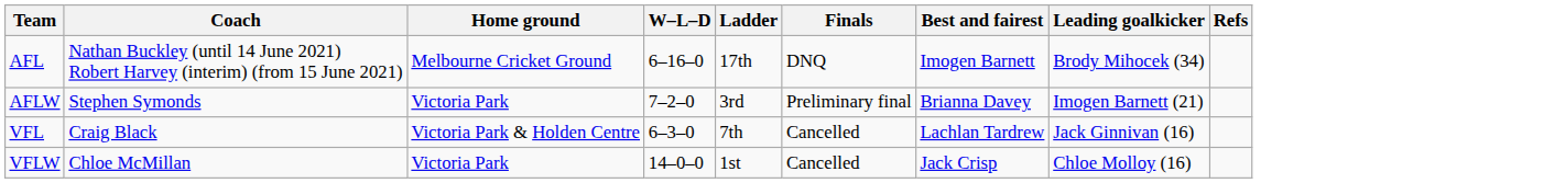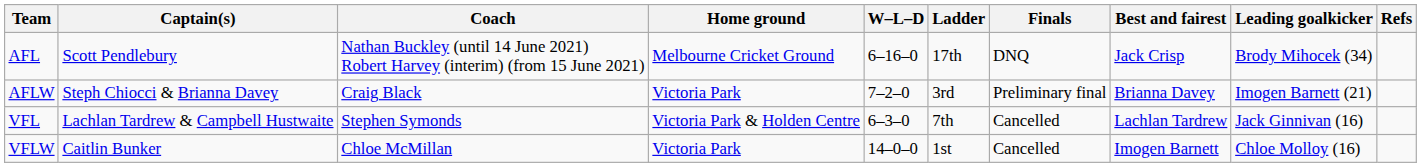+ column: Captain(s) | Scott Pendlebury | Steph Chiocci & Brianna Davey | Lachlan Tardrew & Campbell Hustwaite | Caitlin Bunker
AFL | Best and fairest: Imogen Barnett -> Jack Crisp
AFLW | Coach: Stephen Symonds -> Craig Black
VFL | Coach: Craig Black -> Stephen Symonds
VFLW | Best and fairest: Jack Crisp -> Imogen Barnett
